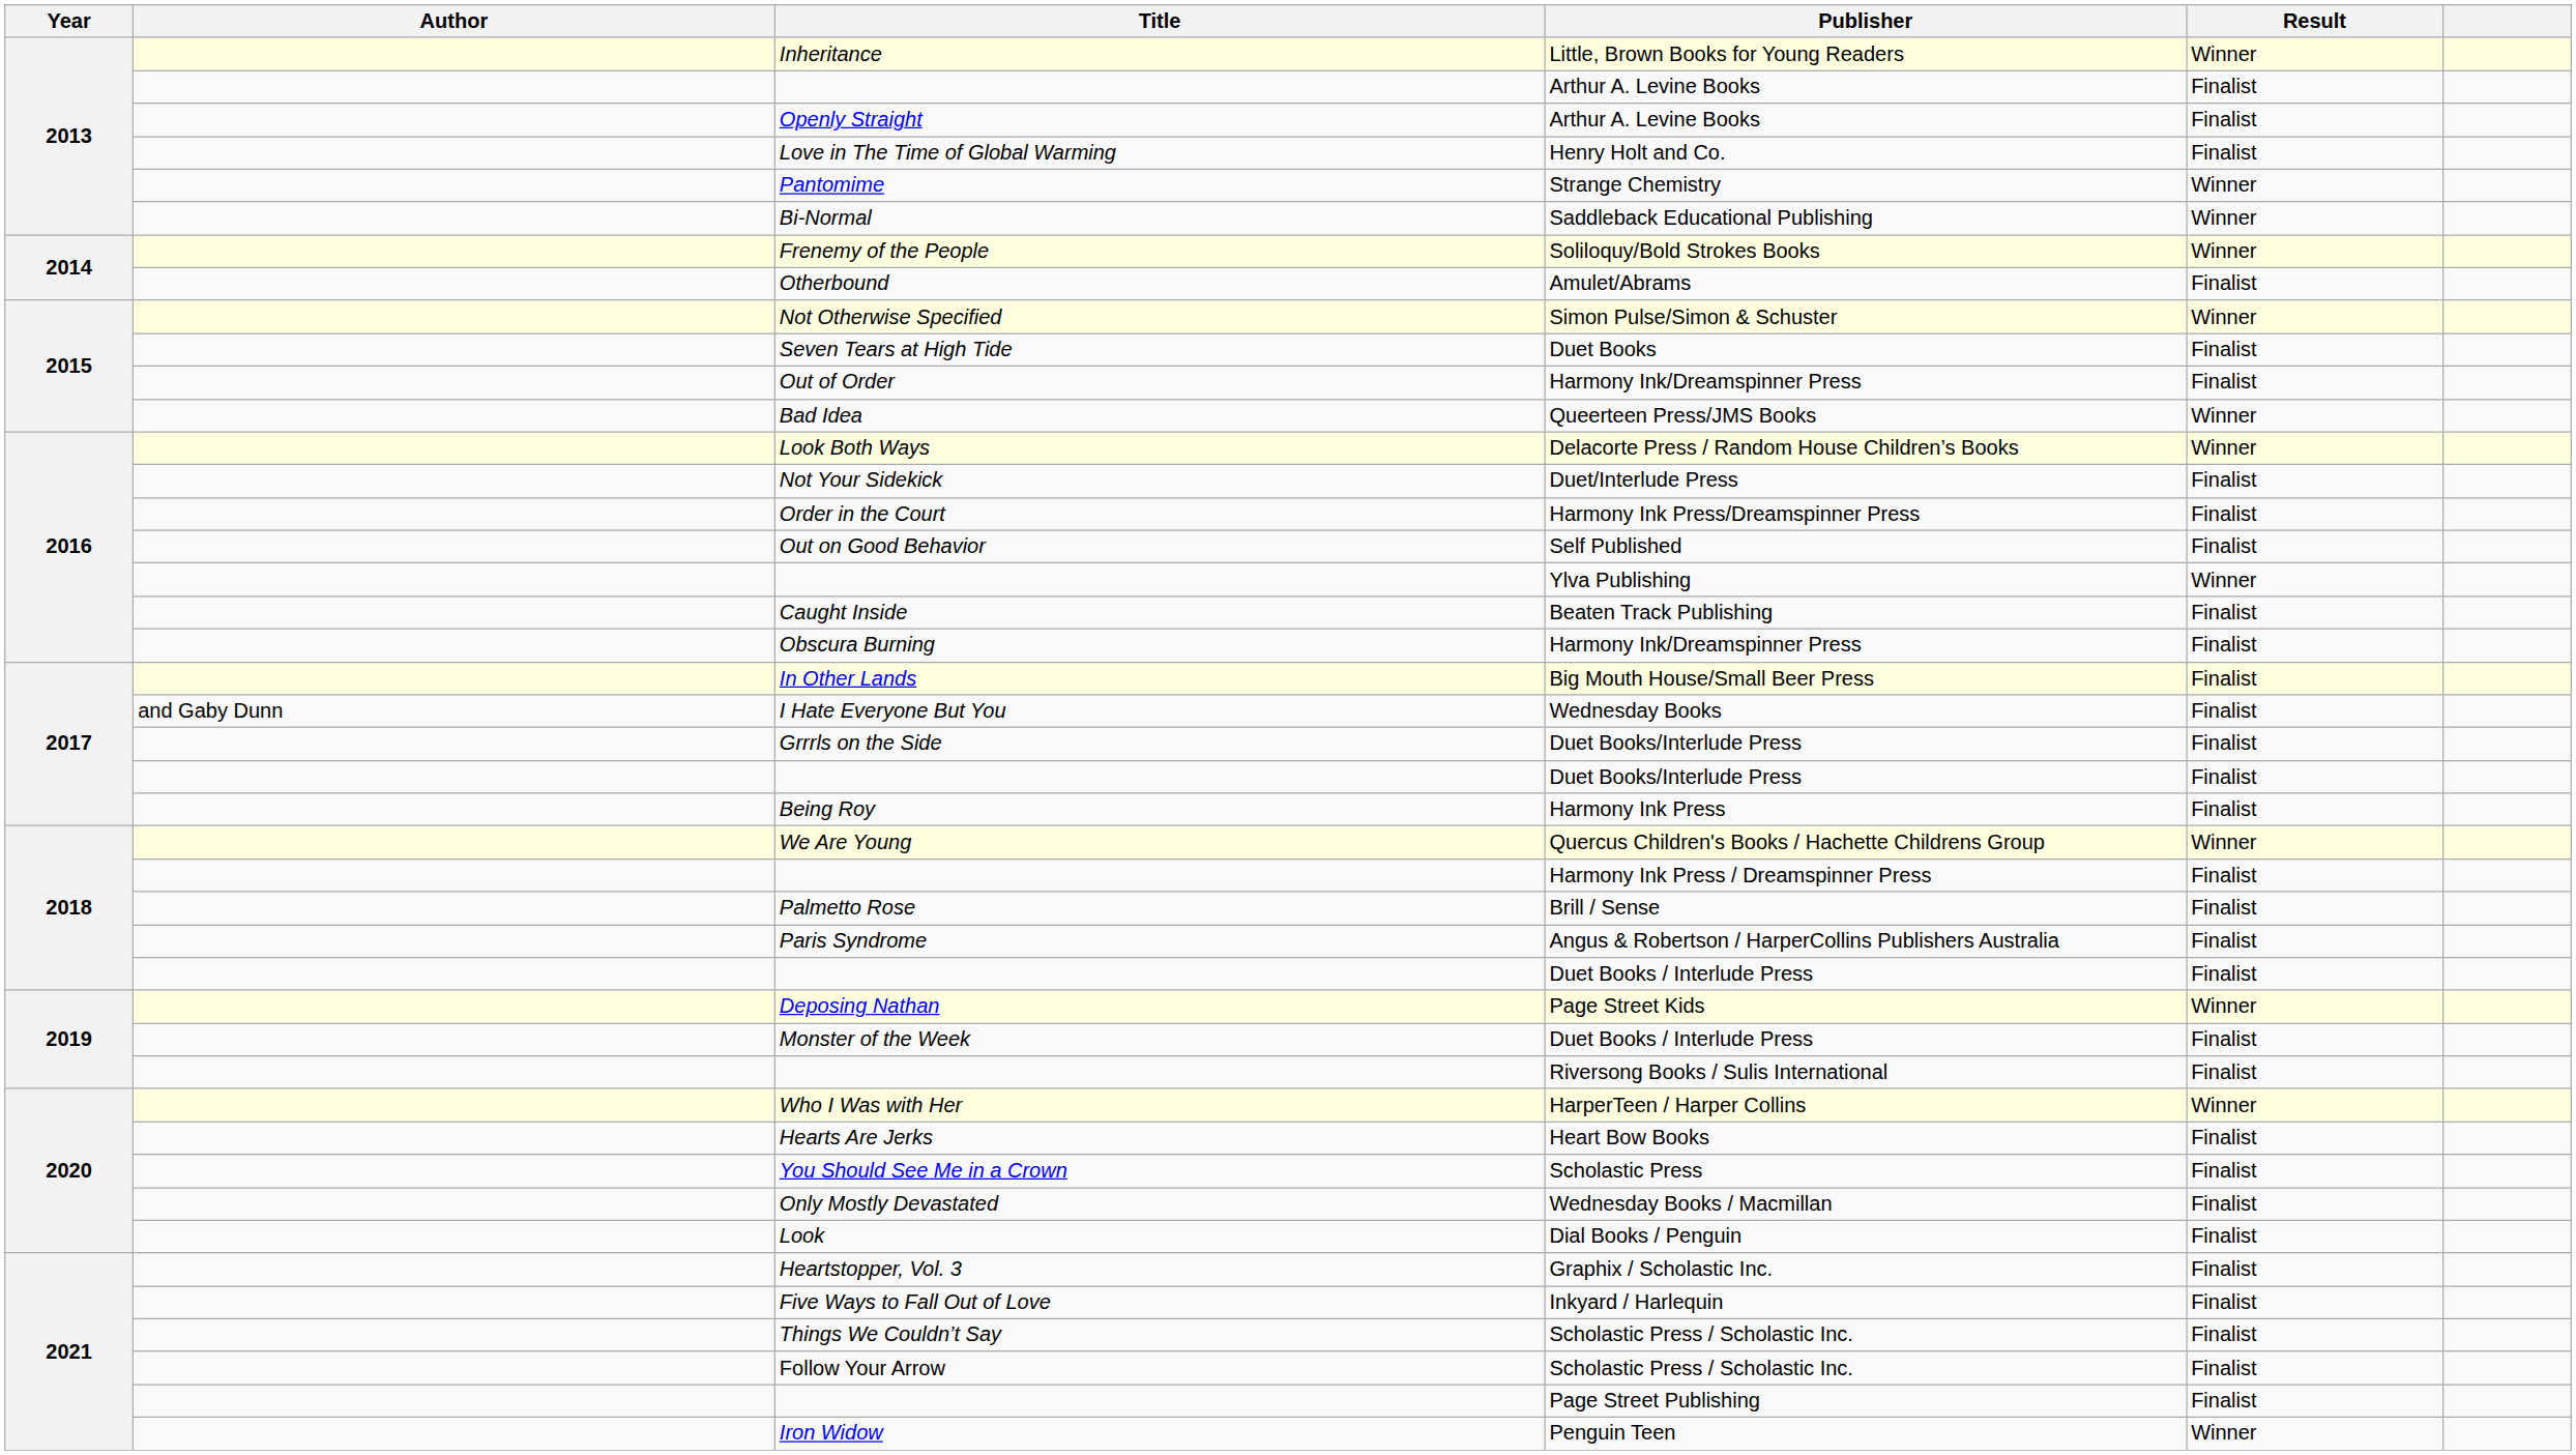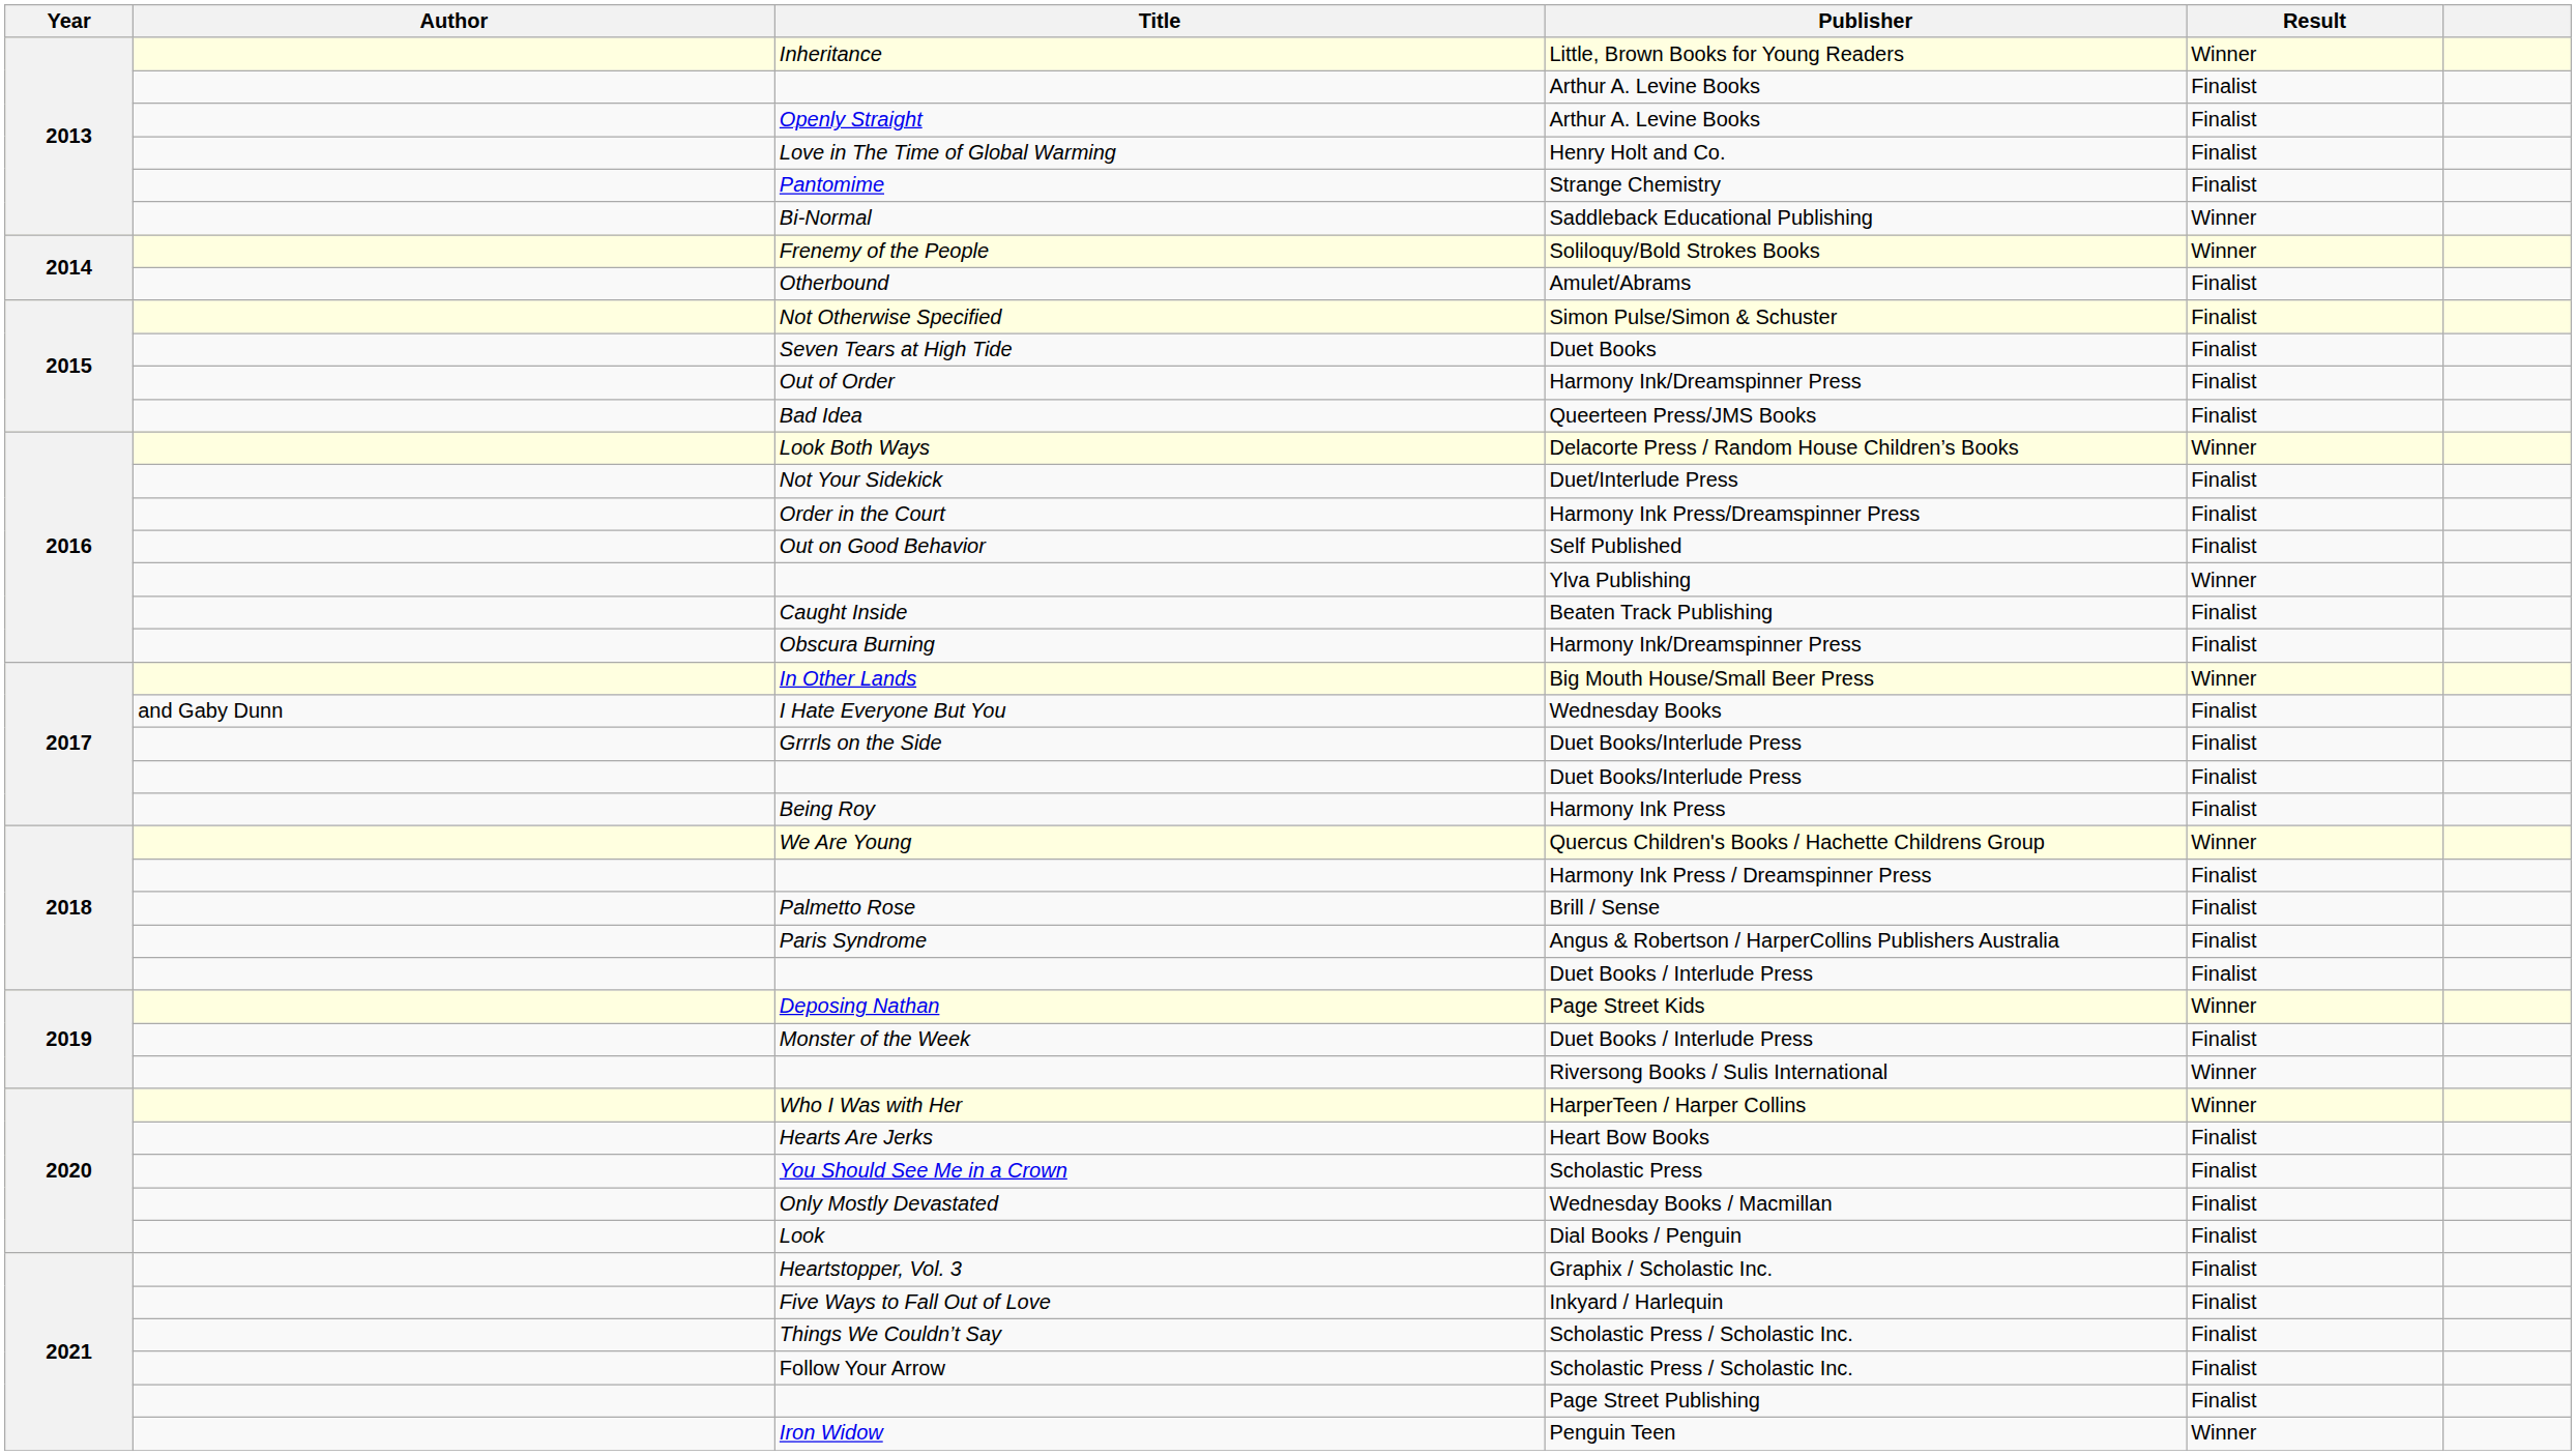Strange Chemistry | Result: Winner -> Finalist
Simon Pulse/Simon & Schuster | Result: Winner -> Finalist
Queerteen Press/JMS Books | Result: Winner -> Finalist
Big Mouth House/Small Beer Press | Result: Finalist -> Winner
Riversong Books / Sulis International | Result: Finalist -> Winner
